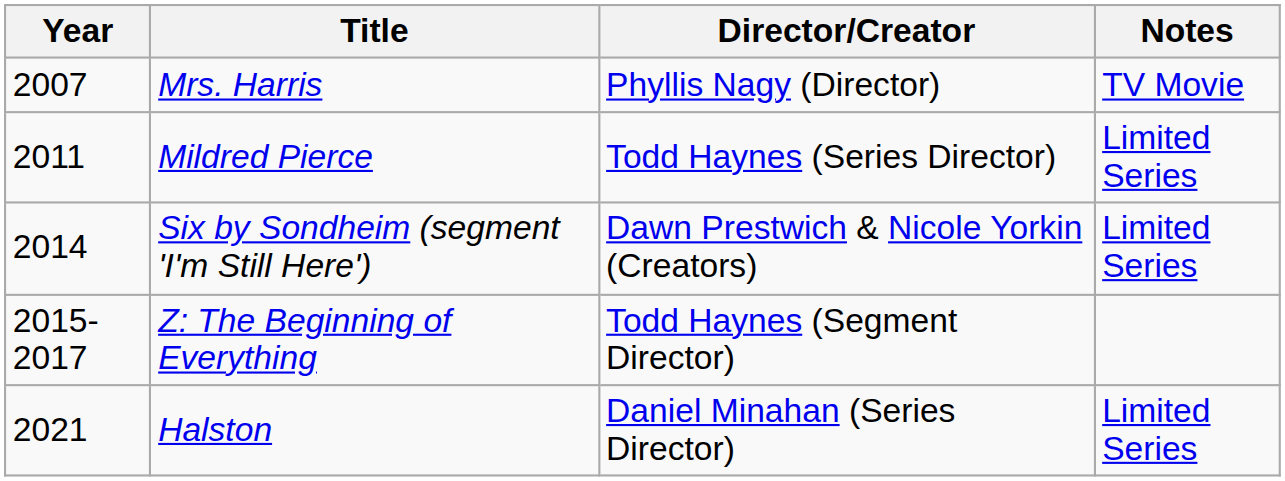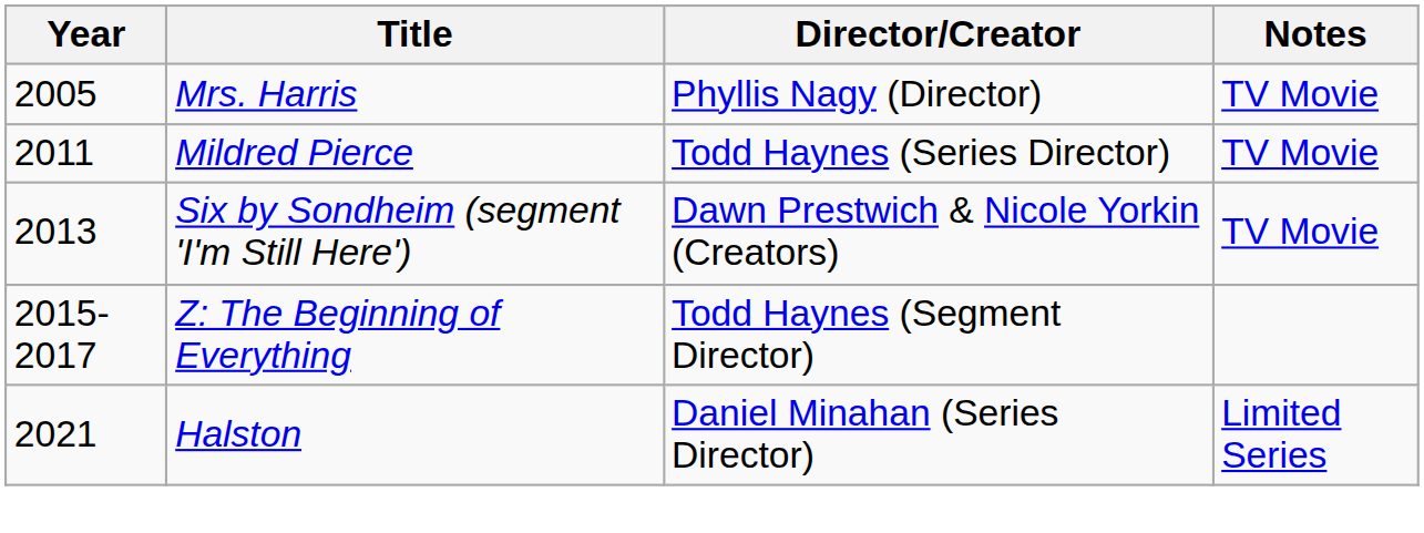Mrs. Harris | Year: 2007 -> 2005
Mildred Pierce | Notes: Limited Series -> TV Movie
Six by Sondheim (segment 'I'm Still Here') | Year: 2014 -> 2013
Six by Sondheim (segment 'I'm Still Here') | Notes: Limited Series -> TV Movie
